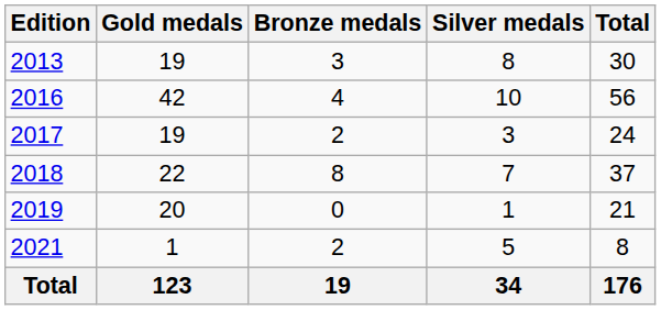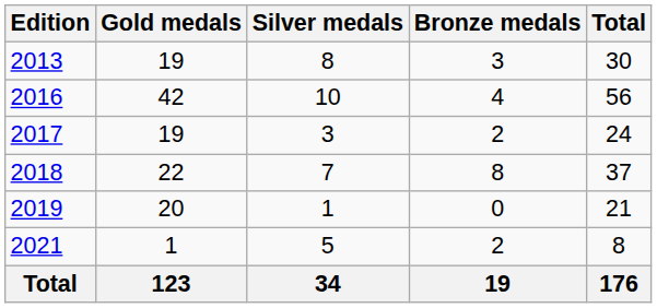columns swapped: Silver medals <-> Bronze medals
